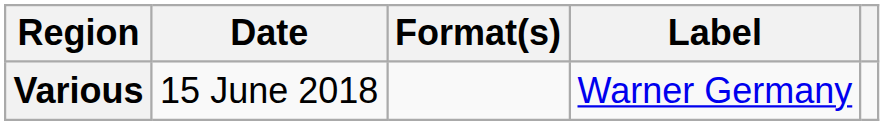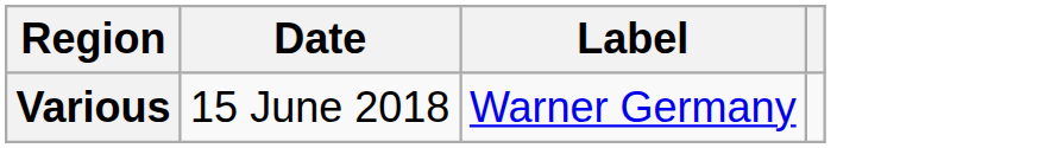- column: Format(s)
